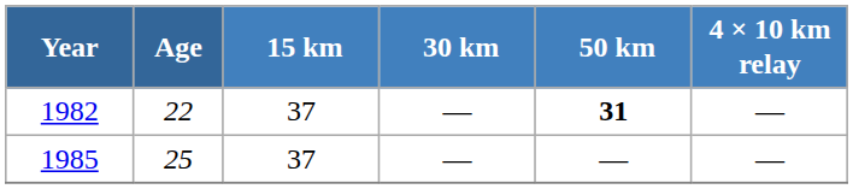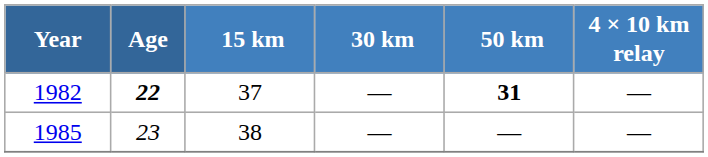1982 | Age: normal -> bold
1985 | Age: 25 -> 23
1985 | 15 km: 37 -> 38
